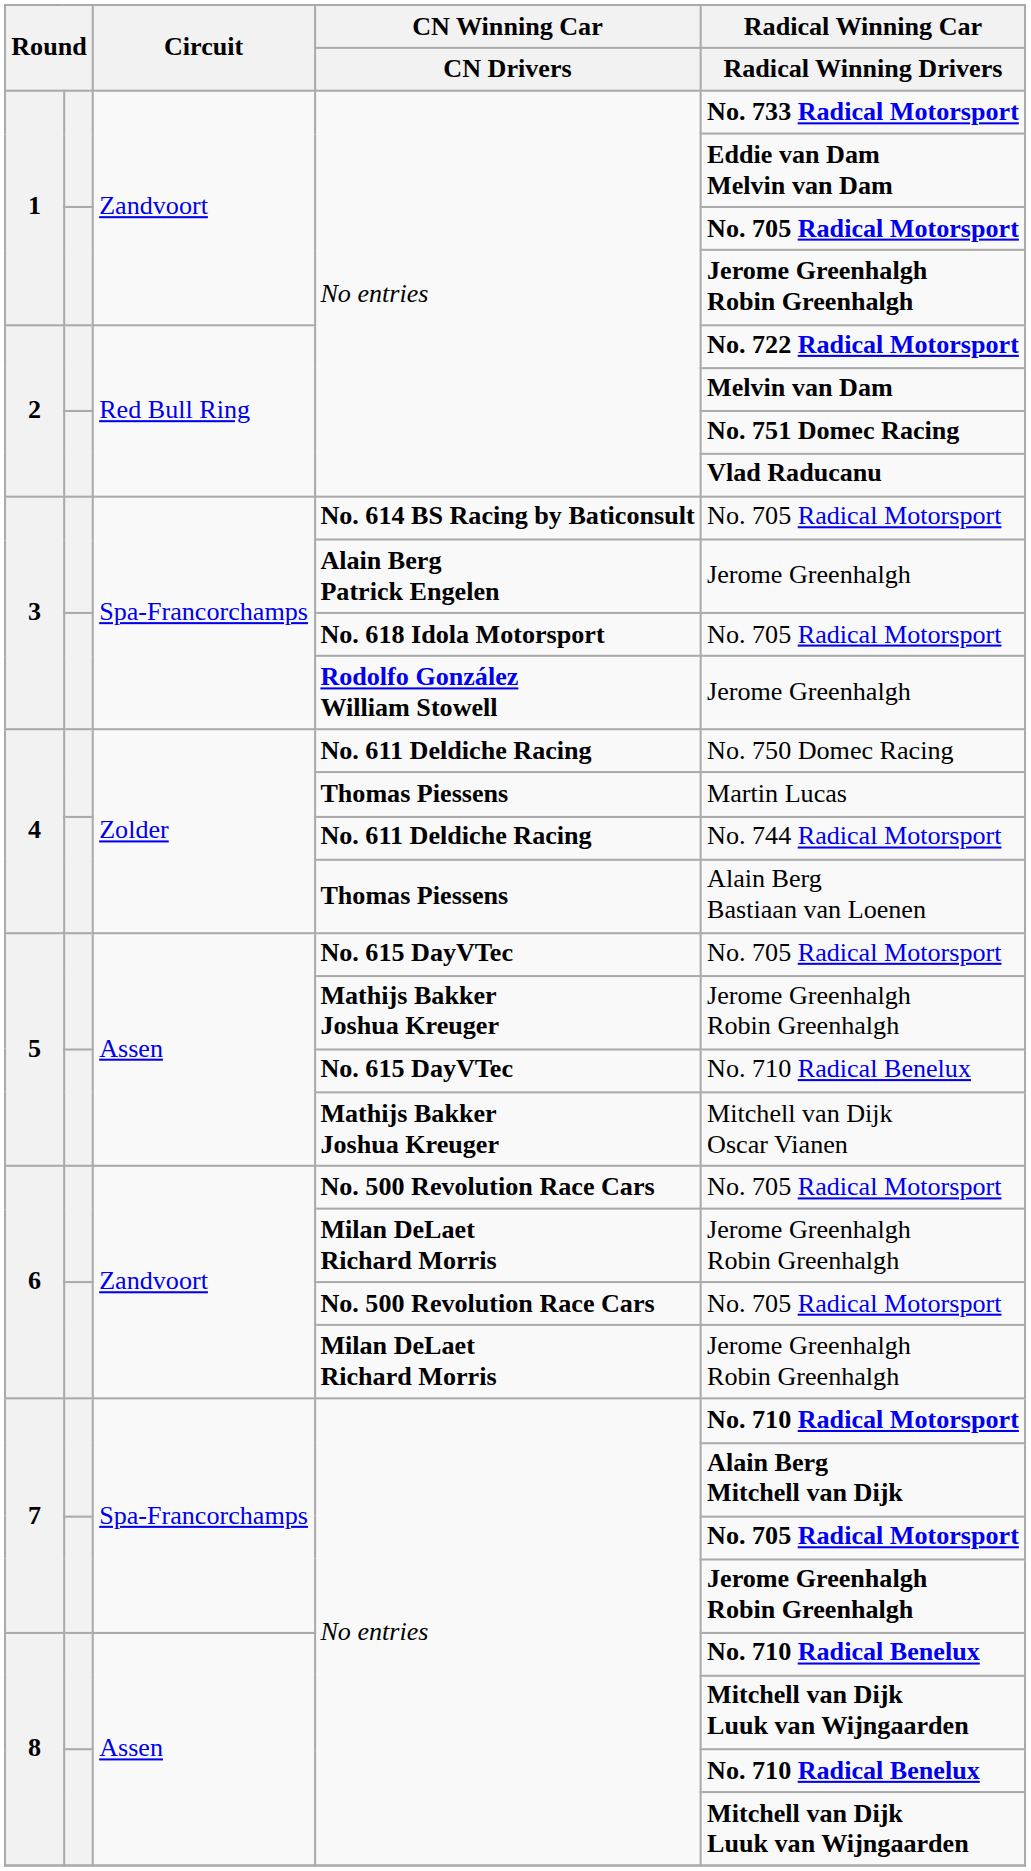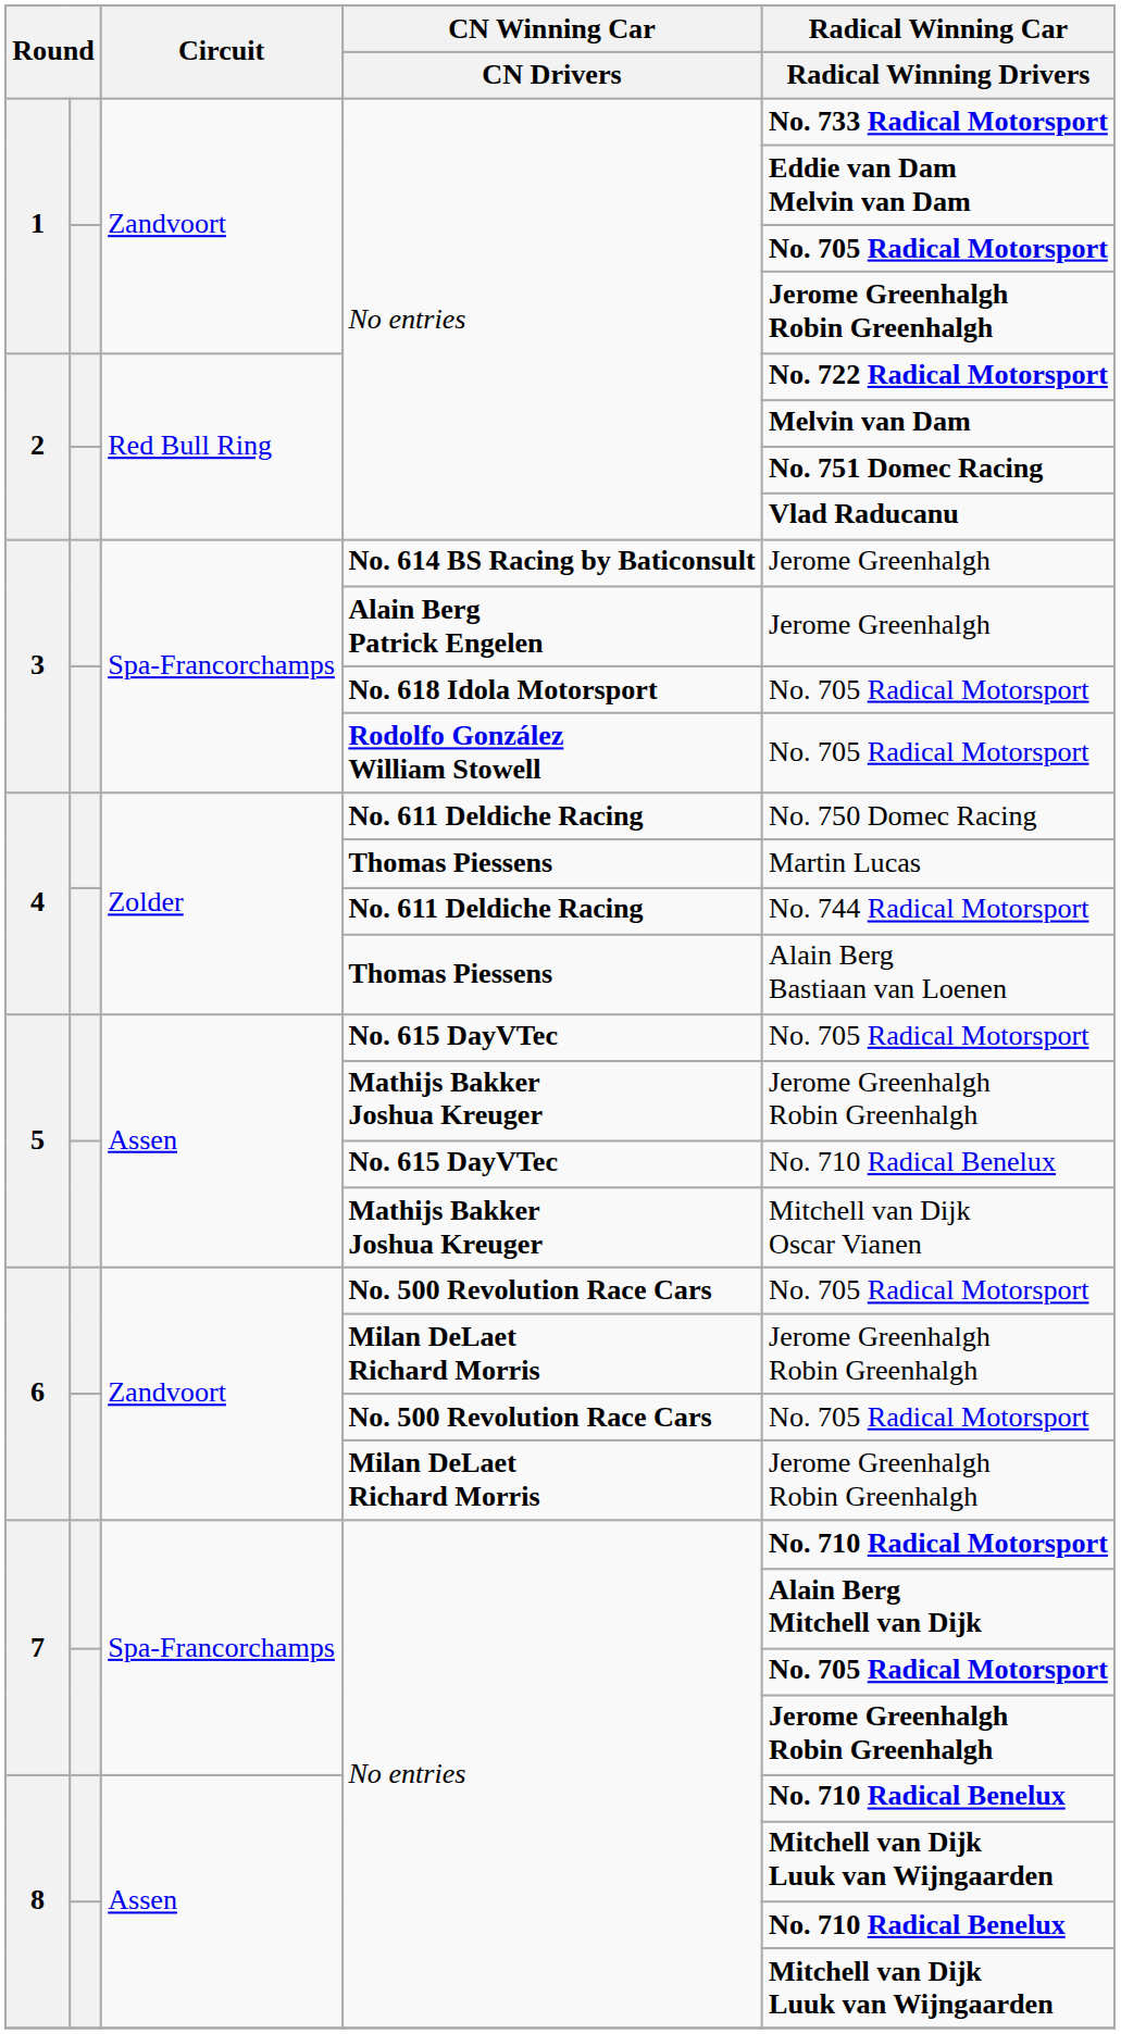No. 614 BS Racing by Baticonsult | Radical Winning Car / Radical Winning Drivers: No. 705 Radical Motorsport -> Jerome Greenhalgh
Rodolfo González William Stowell | Radical Winning Car / Radical Winning Drivers: Jerome Greenhalgh -> No. 705 Radical Motorsport
